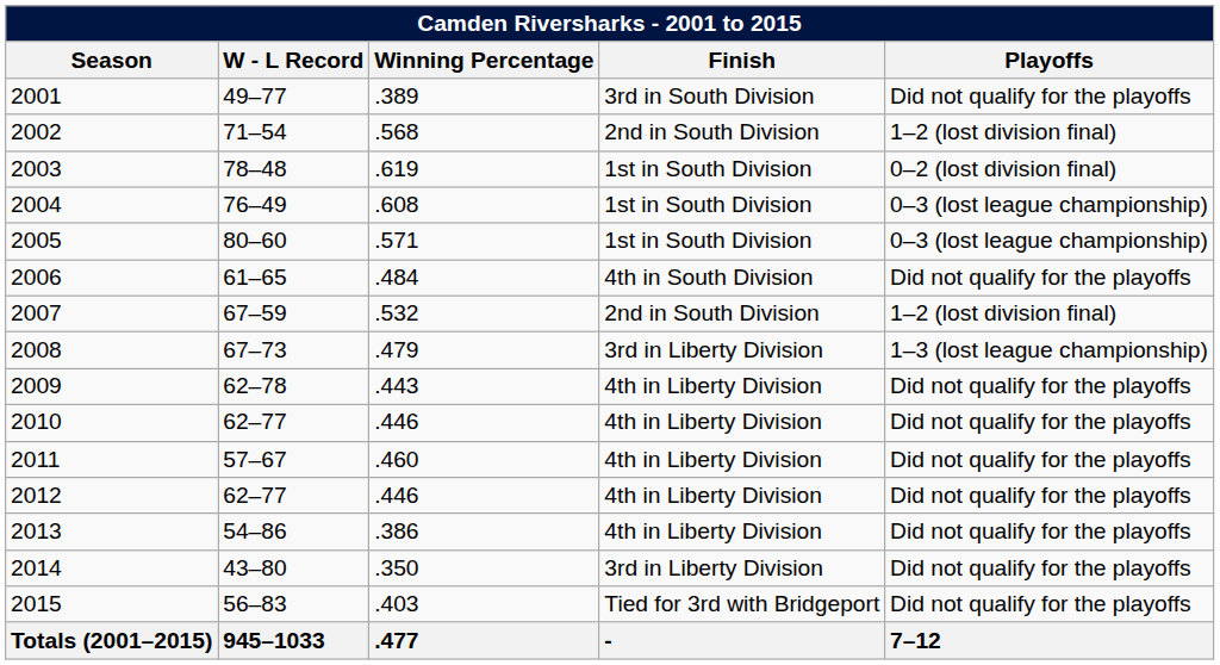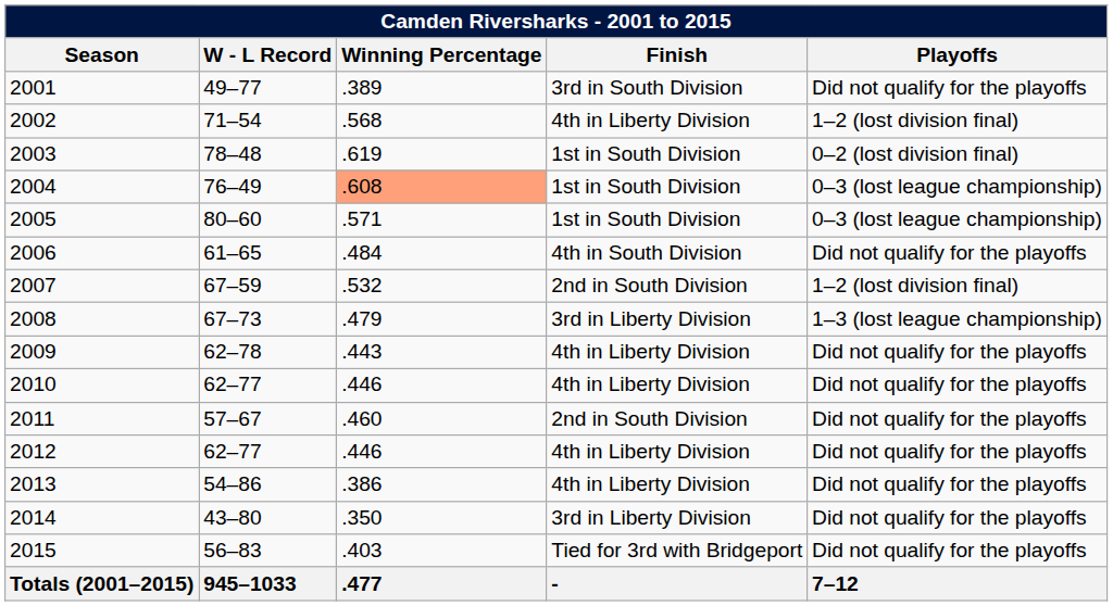2002 | Finish: 2nd in South Division -> 4th in Liberty Division
2004 | Winning Percentage: no background -> lightsalmon background
2011 | Finish: 4th in Liberty Division -> 2nd in South Division
